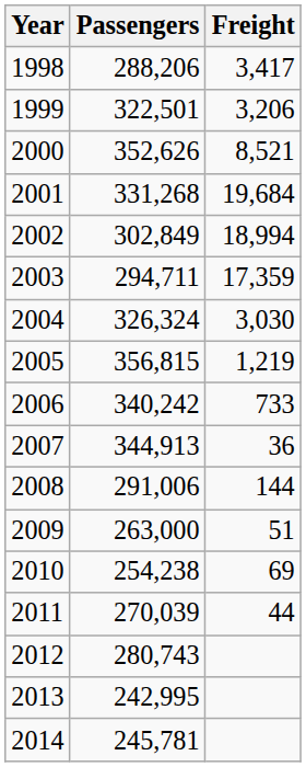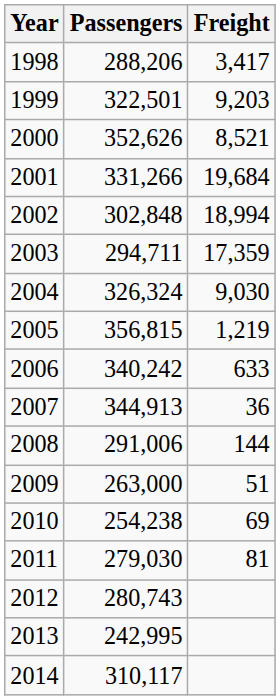1999 | Freight: 3,206 -> 9,203
2001 | Passengers: 331,268 -> 331,266
2002 | Passengers: 302,849 -> 302,848
2004 | Freight: 3,030 -> 9,030
2006 | Freight: 733 -> 633
2011 | Passengers: 270,039 -> 279,030
2011 | Freight: 44 -> 81
2014 | Passengers: 245,781 -> 310,117
